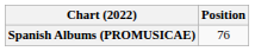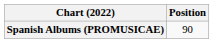Spanish Albums (PROMUSICAE) | Position: 76 -> 90
